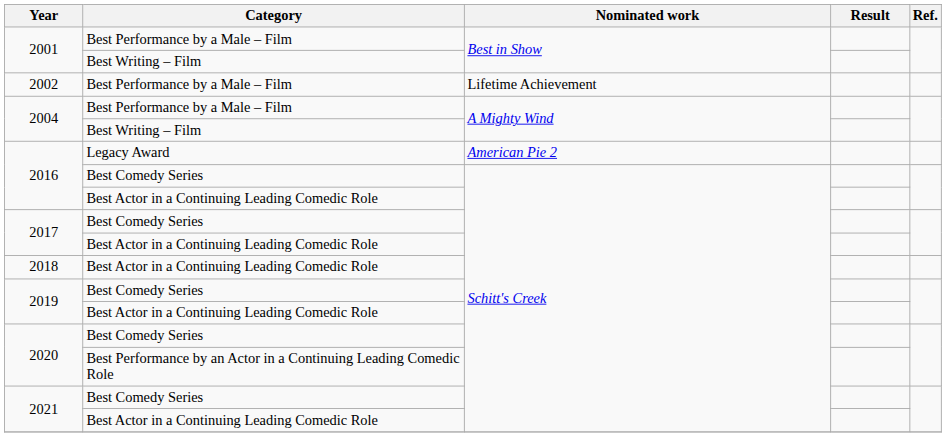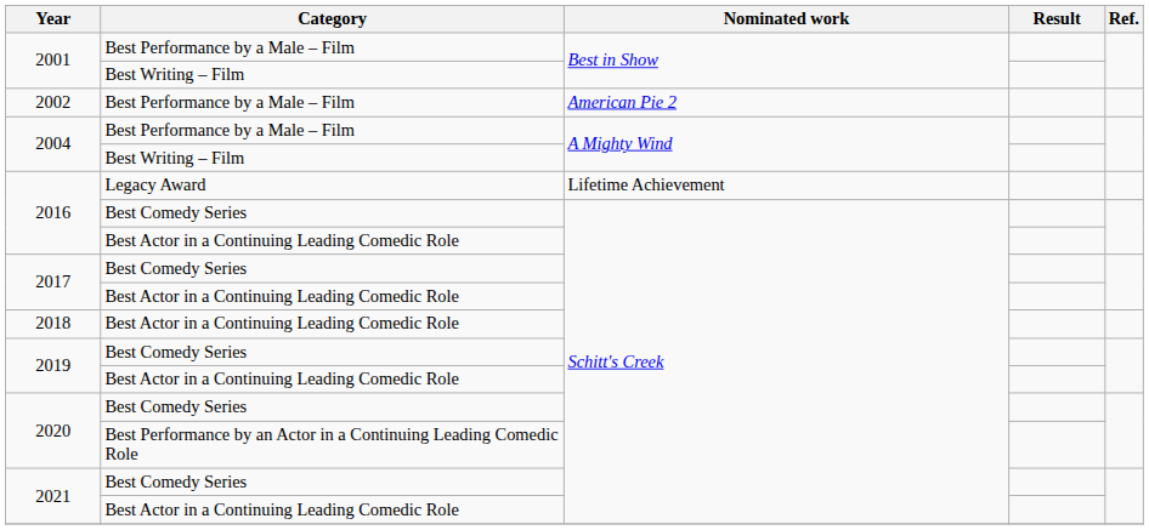2002 | Nominated work: Lifetime Achievement -> American Pie 2
2016 / Legacy Award | Nominated work: American Pie 2 -> Lifetime Achievement
